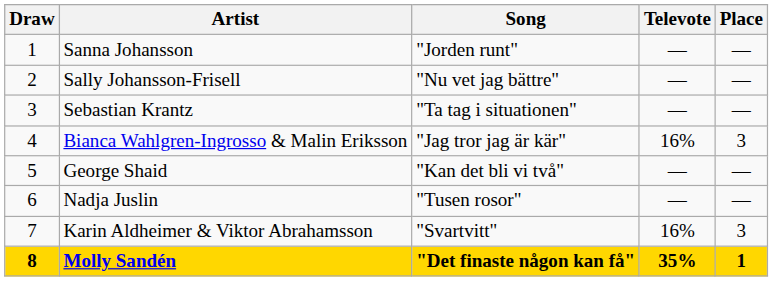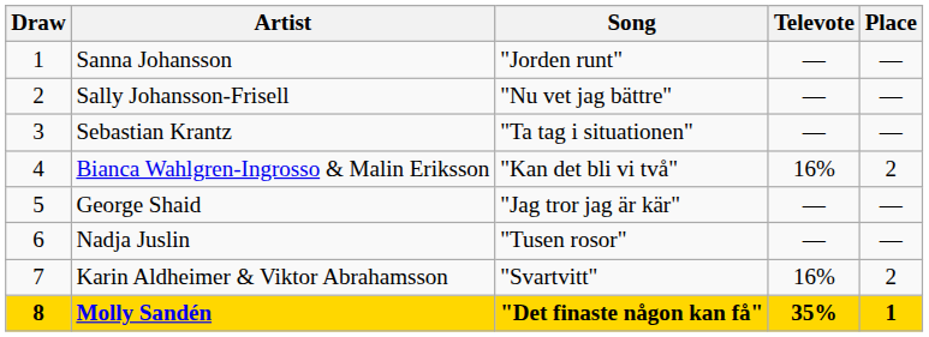Bianca Wahlgren-Ingrosso & Malin Eriksson | Song: "Jag tror jag är kär" -> "Kan det bli vi två"
Bianca Wahlgren-Ingrosso & Malin Eriksson | Place: 3 -> 2
George Shaid | Song: "Kan det bli vi två" -> "Jag tror jag är kär"
Karin Aldheimer & Viktor Abrahamsson | Place: 3 -> 2
